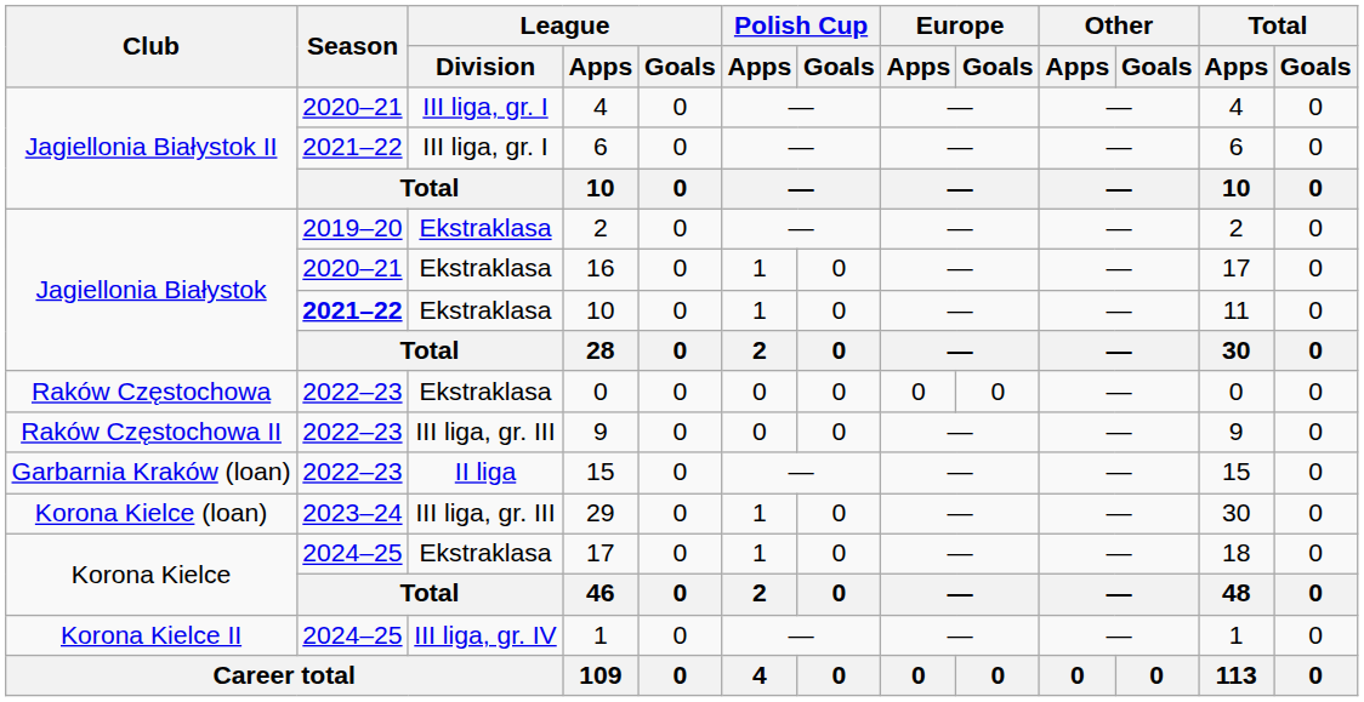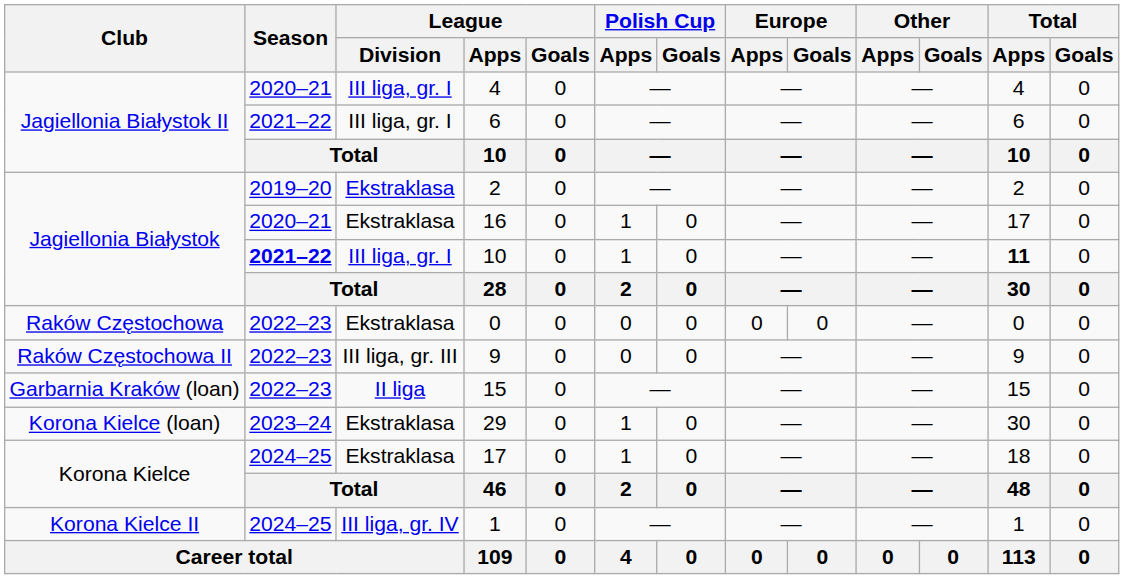Jagiellonia Białystok / 10 | League / Division: Ekstraklasa -> III liga, gr. I
Jagiellonia Białystok / 10 | Total / Apps: normal -> bold
29 | League / Division: III liga, gr. III -> Ekstraklasa
